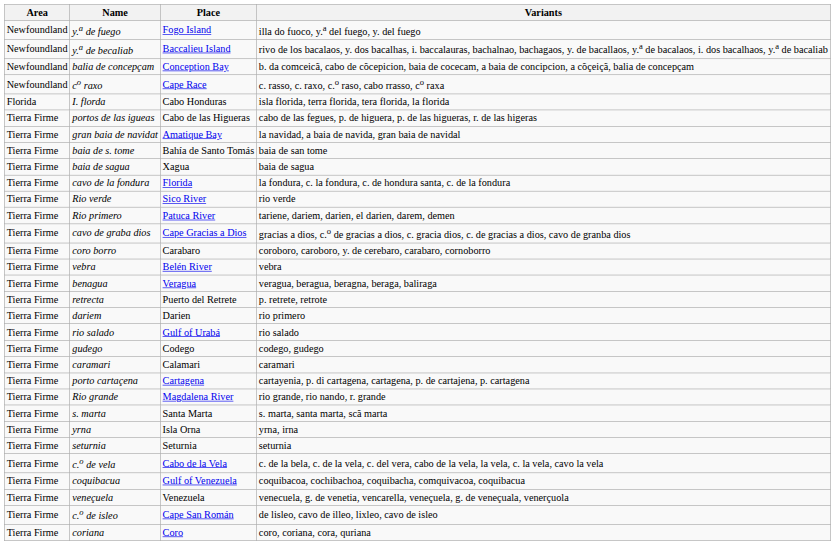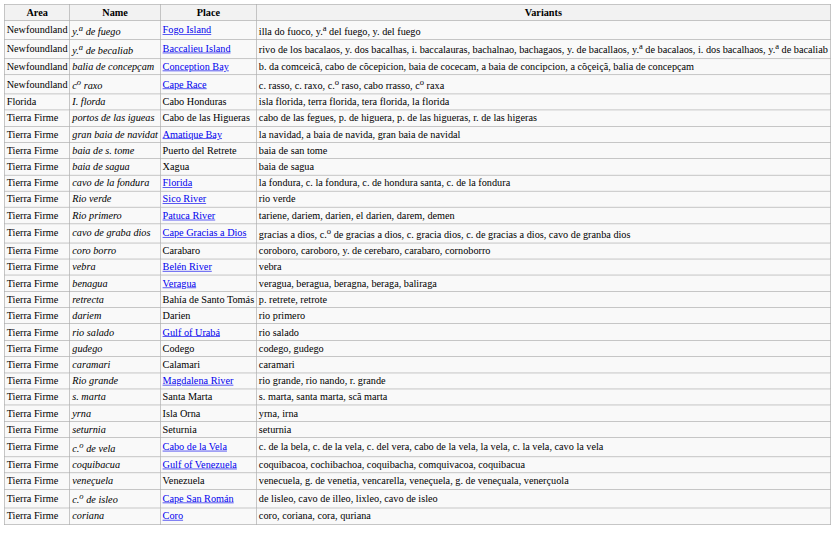baia de s. tome | Place: Bahía de Santo Tomás -> Puerto del Retrete
retrecta | Place: Puerto del Retrete -> Bahía de Santo Tomás
- row: Tierra Firme | porto cartaçena | Cartagena | cartayenia, p. di cartagena, cartagena, p. de cartajena, p. cartagena
